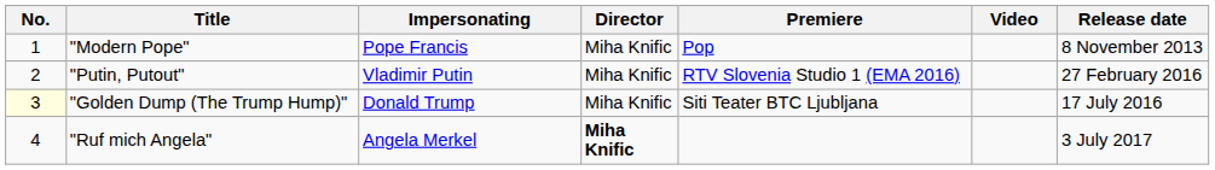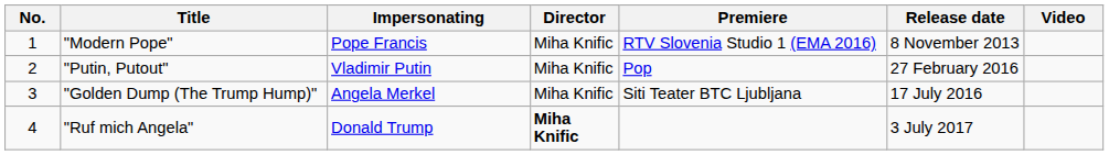columns swapped: Release date <-> Video
"Modern Pope" | Premiere: Pop -> RTV Slovenia Studio 1 (EMA 2016)
"Putin, Putout" | Premiere: RTV Slovenia Studio 1 (EMA 2016) -> Pop
"Golden Dump (The Trump Hump)" | No.: lightyellow background -> no background
"Golden Dump (The Trump Hump)" | Impersonating: Donald Trump -> Angela Merkel
"Ruf mich Angela" | Impersonating: Angela Merkel -> Donald Trump
